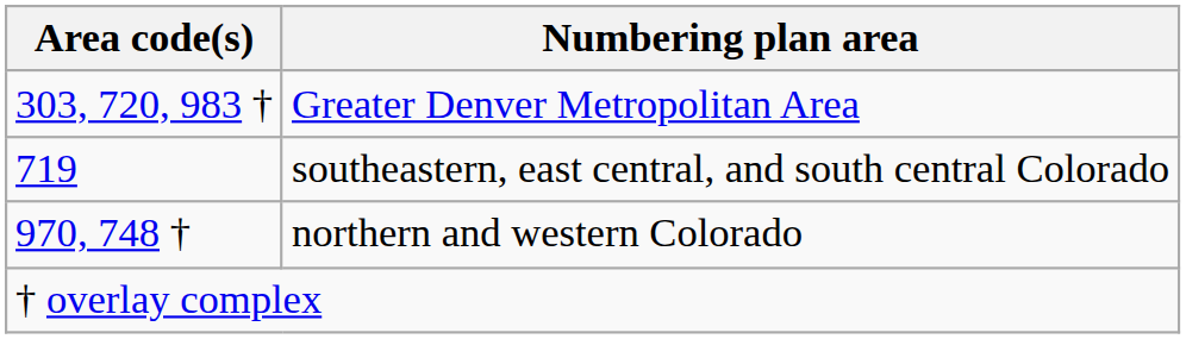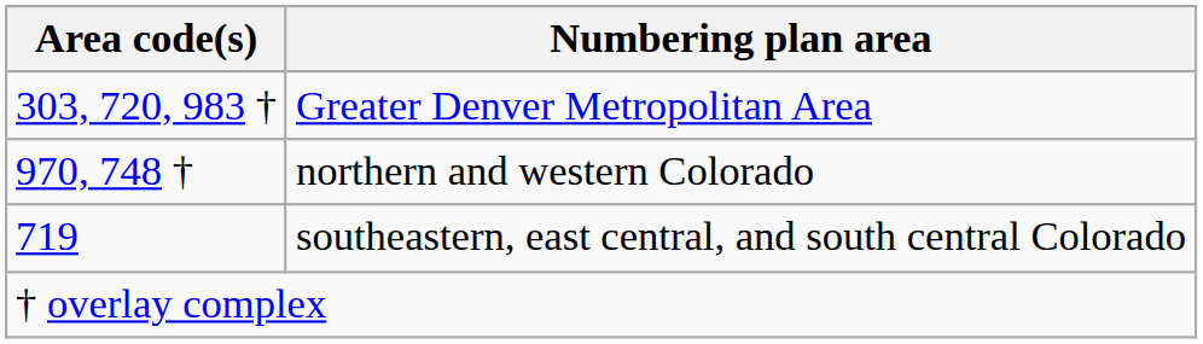rows swapped: southeastern, east central, and south central Colorado <-> northern and western Colorado
